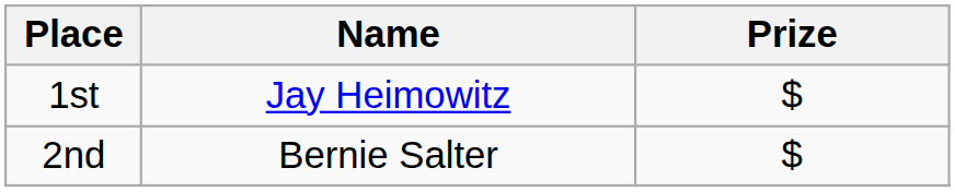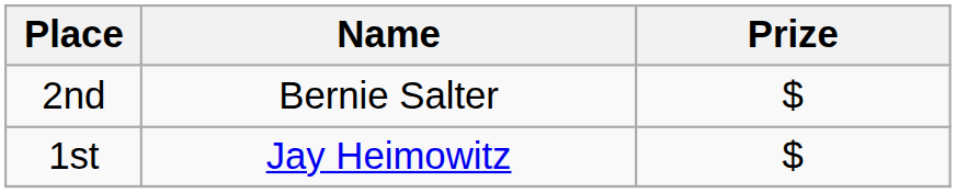rows swapped: 1st <-> 2nd
